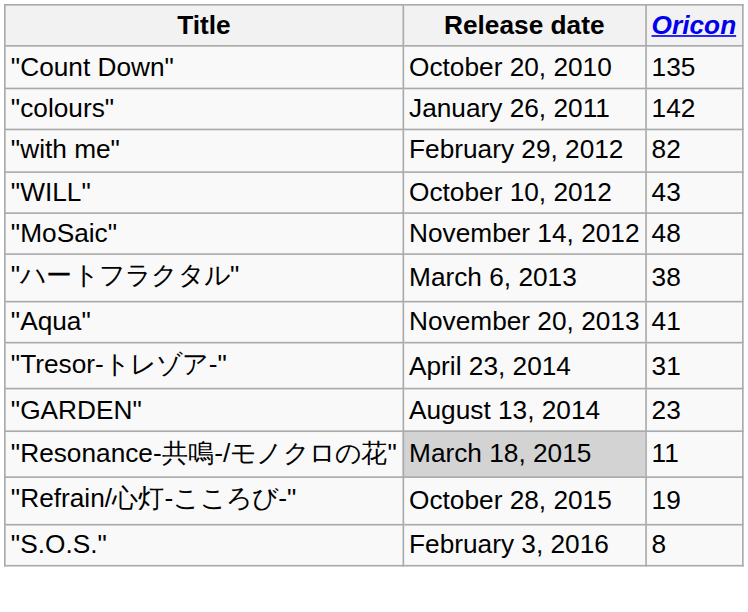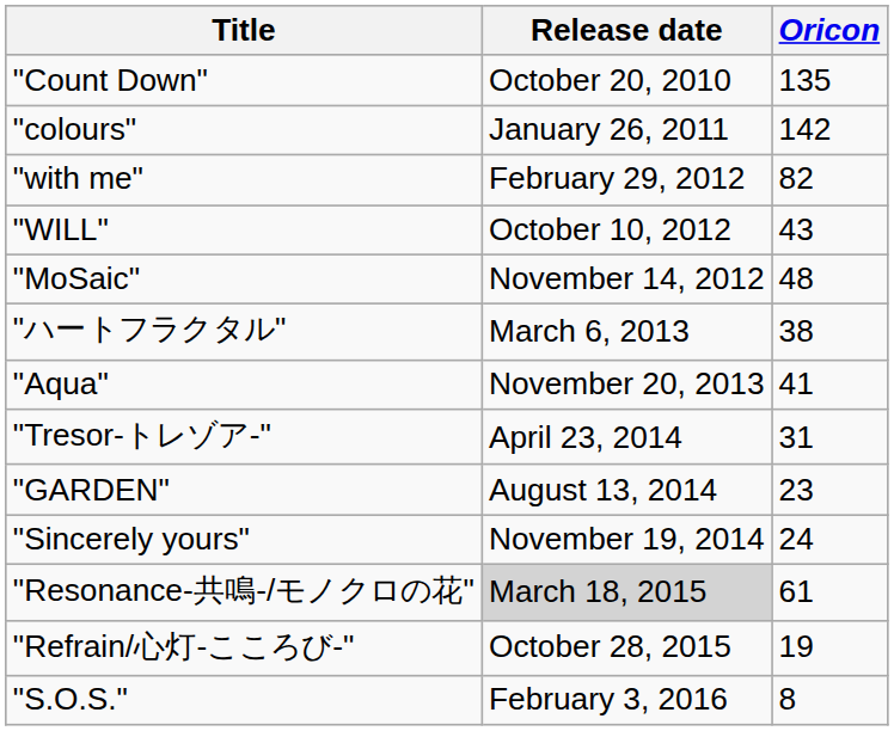+ row: "Sincerely yours" | November 19, 2014 | 24
"Resonance-共鳴-/モノクロの花" | Oricon: 11 -> 61
